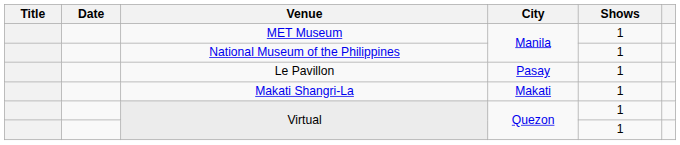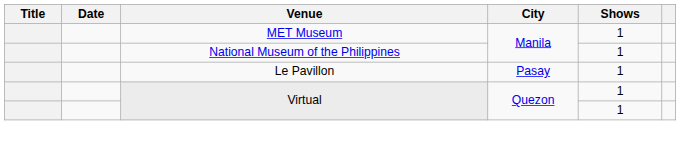- row: Makati Shangri-La | Makati | 1
